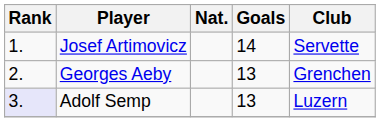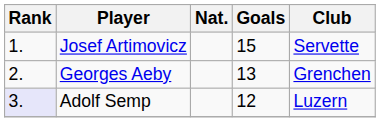Josef Artimovicz | Goals: 14 -> 15
Adolf Semp | Goals: 13 -> 12
